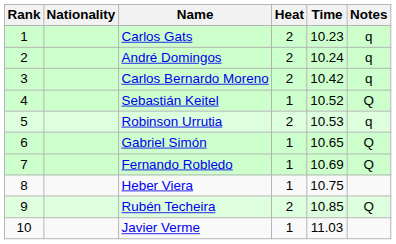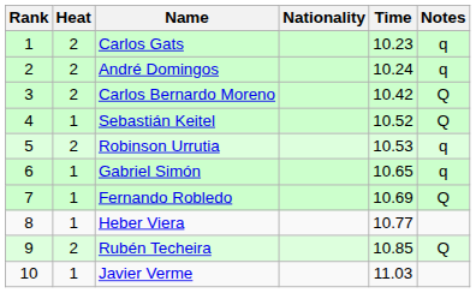columns swapped: Heat <-> Nationality
Carlos Bernardo Moreno | Notes: q -> Q
Gabriel Simón | Notes: Q -> q
Heber Viera | Time: 10.75 -> 10.77
